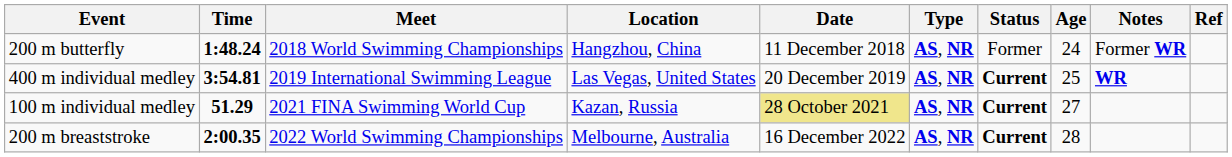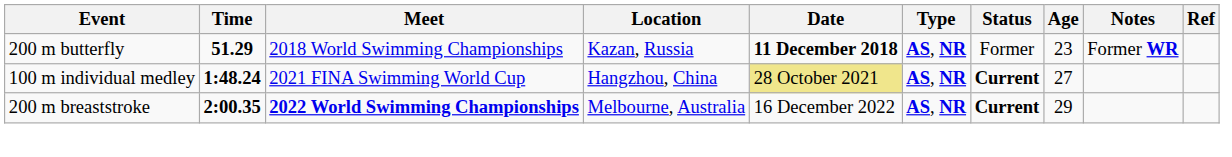200 m butterfly | Time: 1:48.24 -> 51.29
200 m butterfly | Location: Hangzhou, China -> Kazan, Russia
200 m butterfly | Date: normal -> bold
200 m butterfly | Age: 24 -> 23
- row: 400 m individual medley | 3:54.81 | 2019 International Swimming League | Las Vegas, United States | 20 December 2019 | AS, NR | Current | 25 | WR
100 m individual medley | Time: 51.29 -> 1:48.24
100 m individual medley | Location: Kazan, Russia -> Hangzhou, China
200 m breaststroke | Meet: normal -> bold
200 m breaststroke | Age: 28 -> 29
